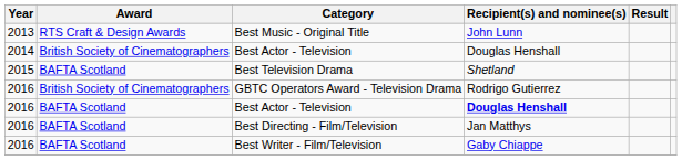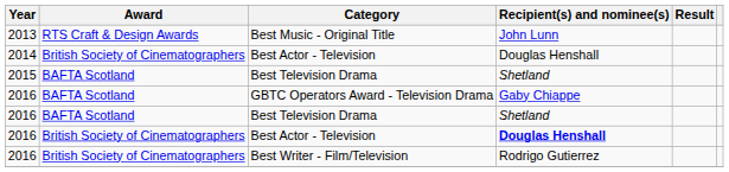GBTC Operators Award - Television Drama | Award: British Society of Cinematographers -> BAFTA Scotland
GBTC Operators Award - Television Drama | Recipient(s) and nominee(s): Rodrigo Gutierrez -> Gaby Chiappe
+ row: 2016 | BAFTA Scotland | Best Television Drama | Shetland
2016 / Best Actor - Television | Award: BAFTA Scotland -> British Society of Cinematographers
- row: 2016 | BAFTA Scotland | Best Directing - Film/Television | Jan Matthys
Best Writer - Film/Television | Award: BAFTA Scotland -> British Society of Cinematographers
Best Writer - Film/Television | Recipient(s) and nominee(s): Gaby Chiappe -> Rodrigo Gutierrez
